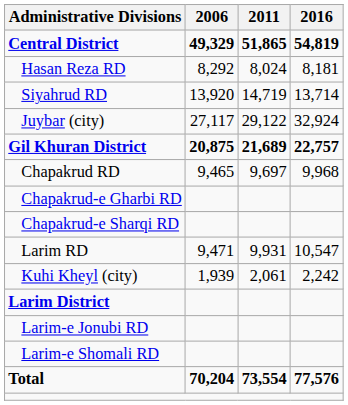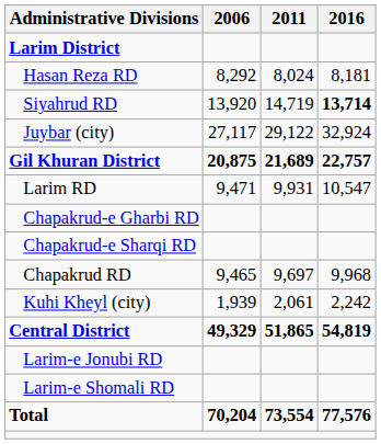rows swapped: Central District <-> Larim District
Siyahrud RD | 2016: normal -> bold
rows swapped: Chapakrud RD <-> Larim RD
